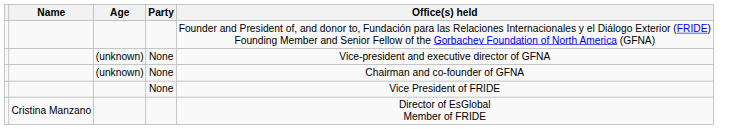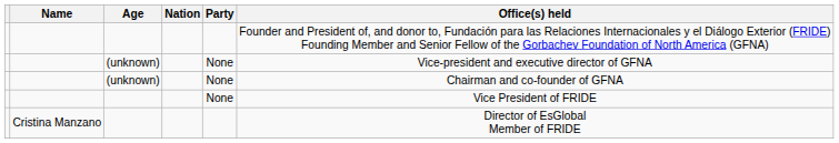+ column: Nation
